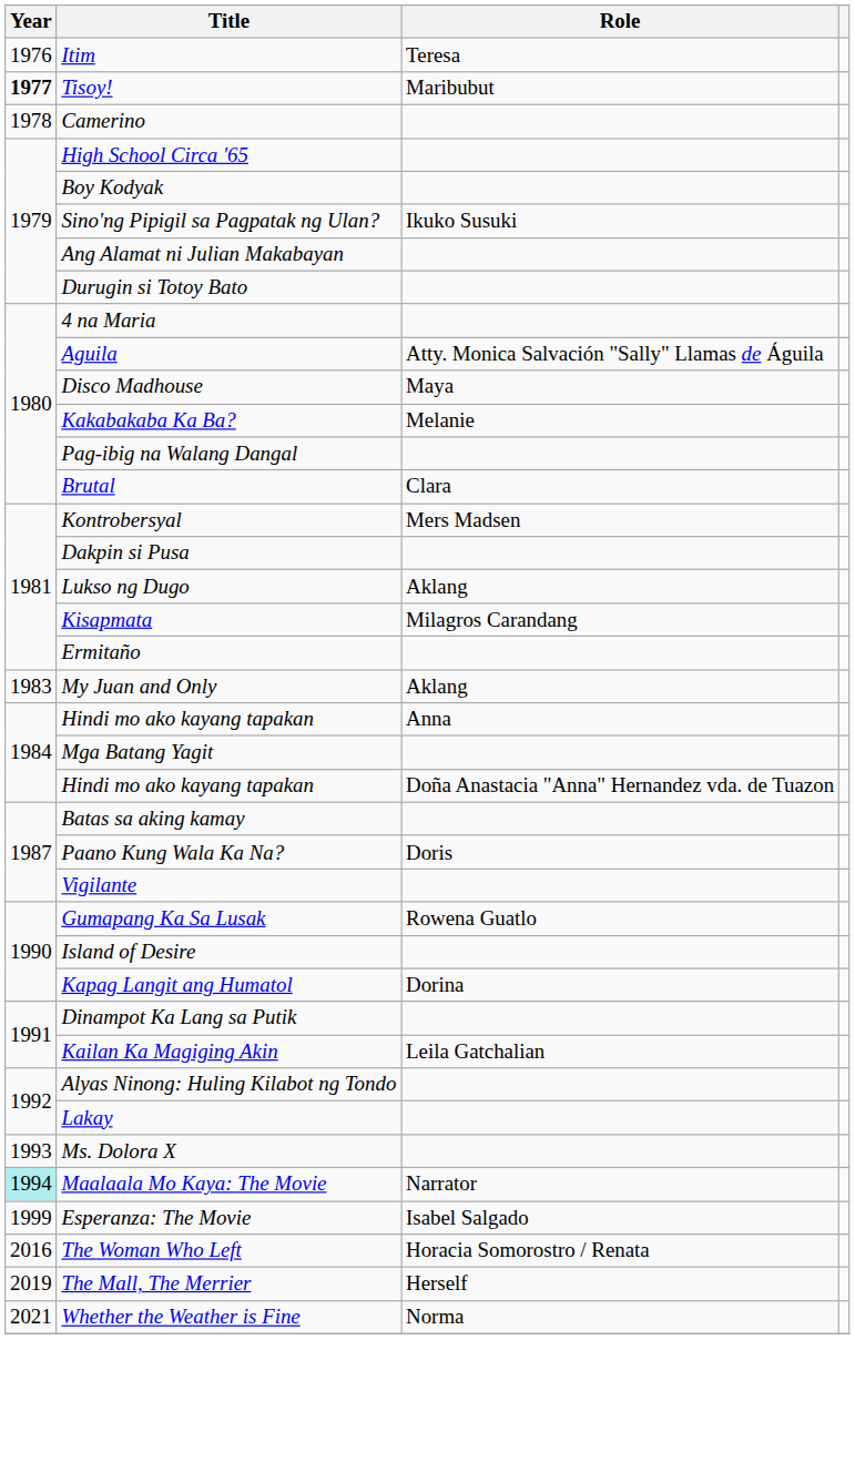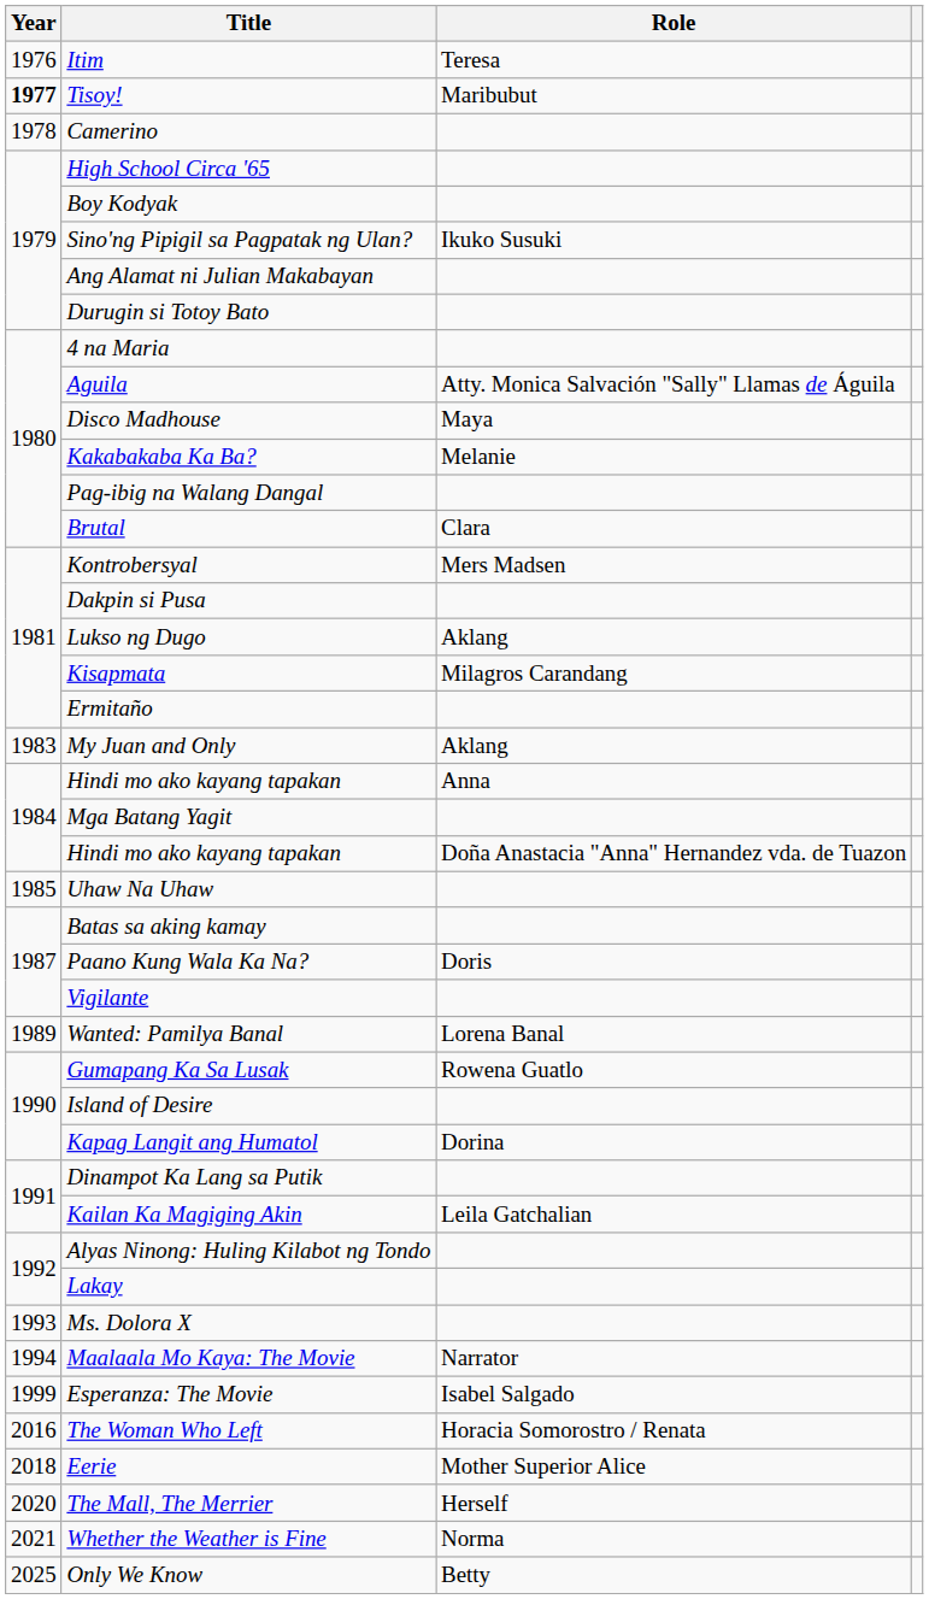+ row: 1985 | Uhaw Na Uhaw
+ row: 1989 | Wanted: Pamilya Banal | Lorena Banal
Maalaala Mo Kaya: The Movie | Year: paleturquoise background -> no background
+ row: 2018 | Eerie | Mother Superior Alice
The Mall, The Merrier | Year: 2019 -> 2020
+ row: 2025 | Only We Know | Betty
